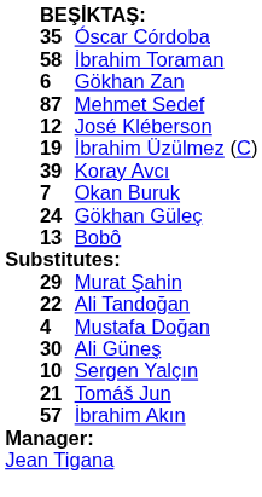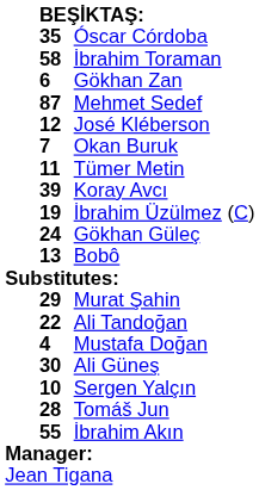rows swapped: Okan Buruk <-> İbrahim Üzülmez (C)
+ row: 11 | Tümer Metin
Tomáš Jun | column 2: 21 -> 28
İbrahim Akın | column 2: 57 -> 55
